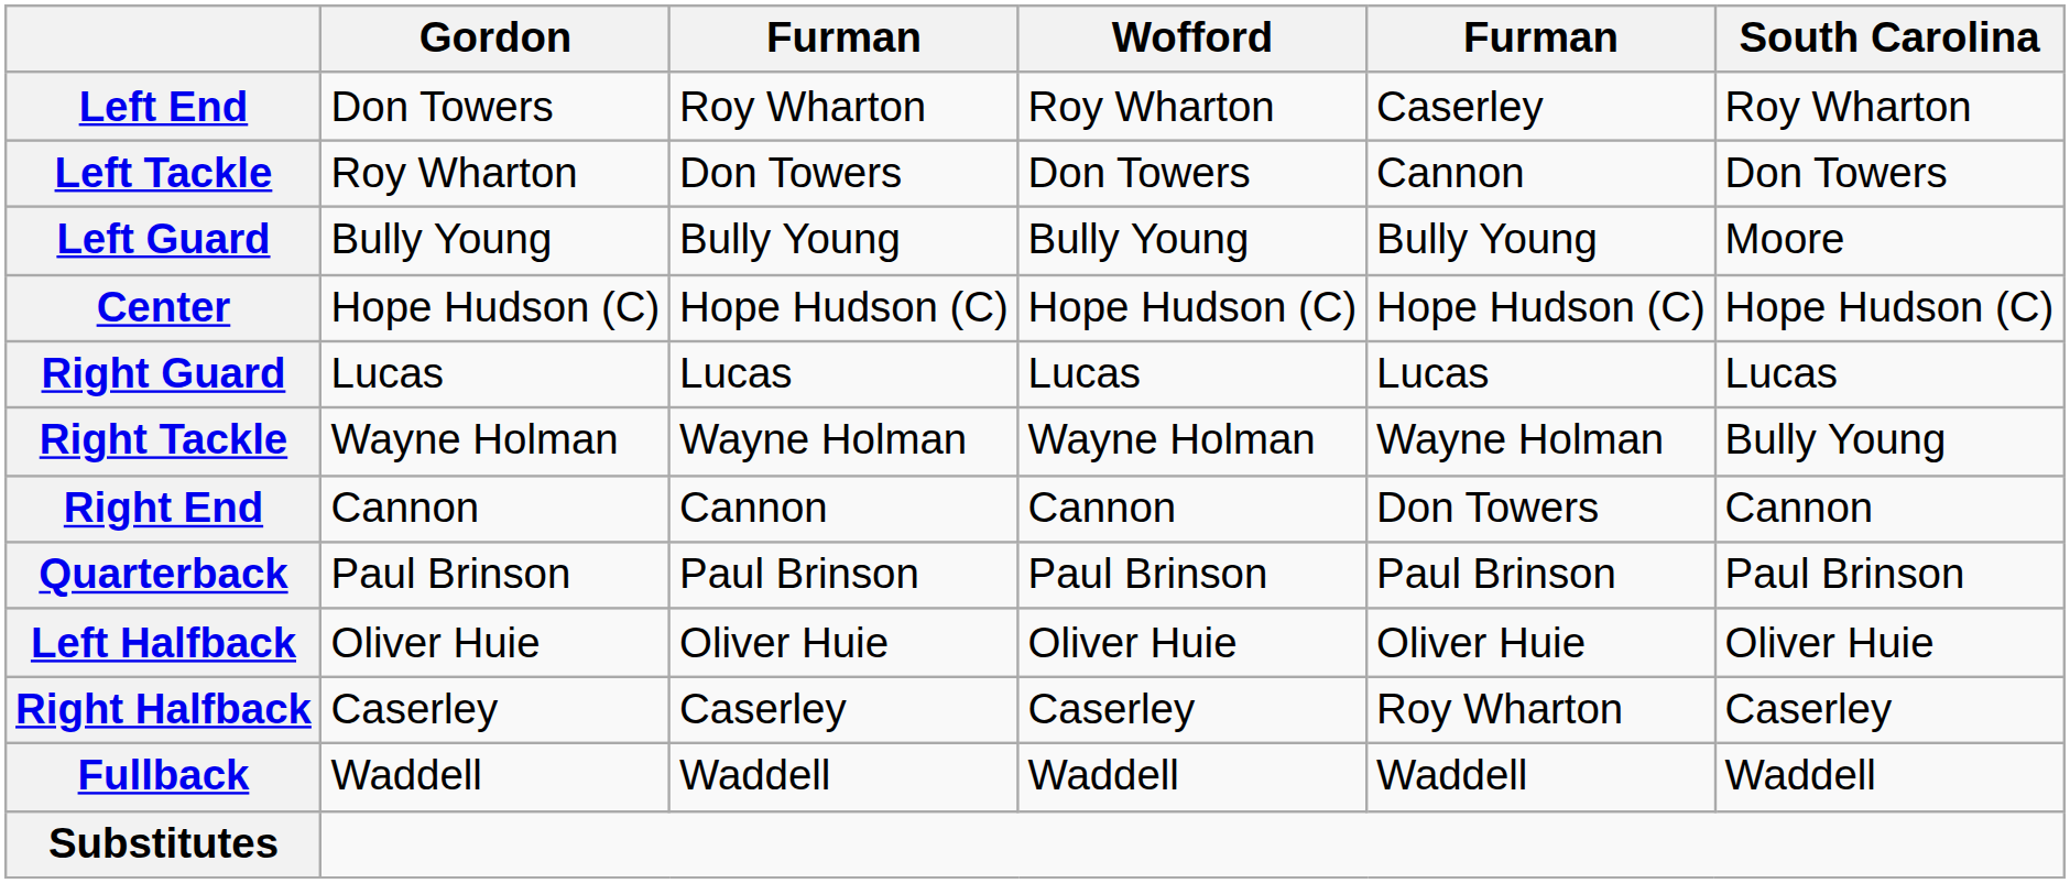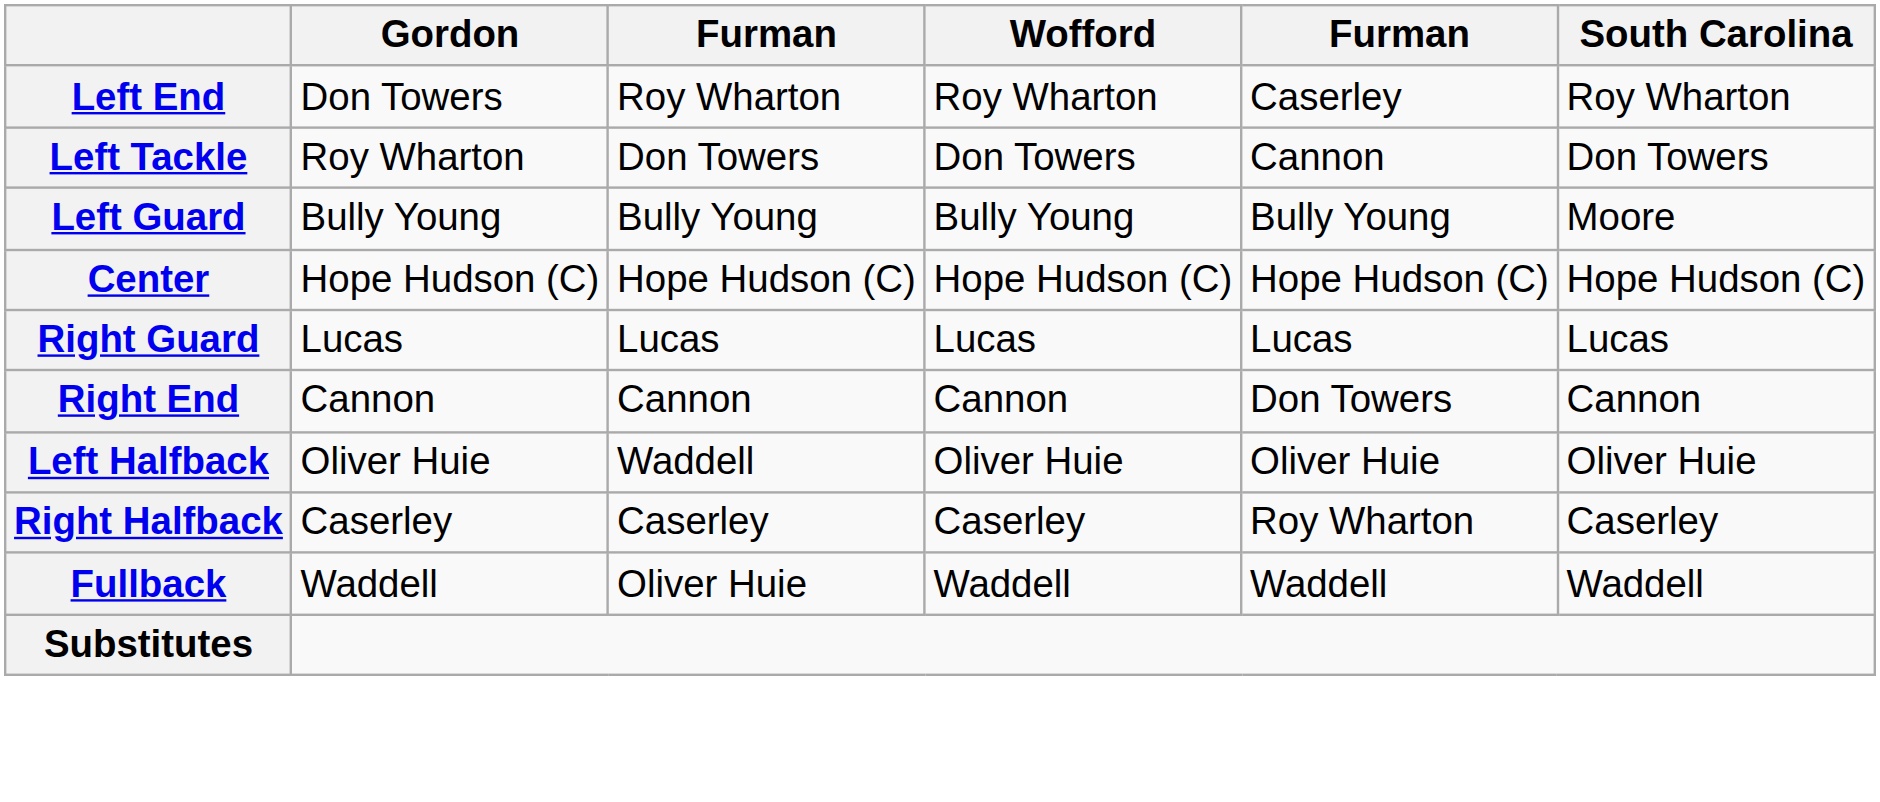- row: Right Tackle | Wayne Holman | Wayne Holman | Wayne Holman | Wayne Holman | Bully Young
- row: Quarterback | Paul Brinson | Paul Brinson | Paul Brinson | Paul Brinson | Paul Brinson
Left Halfback | column 3: Oliver Huie -> Waddell
Fullback | column 3: Waddell -> Oliver Huie
